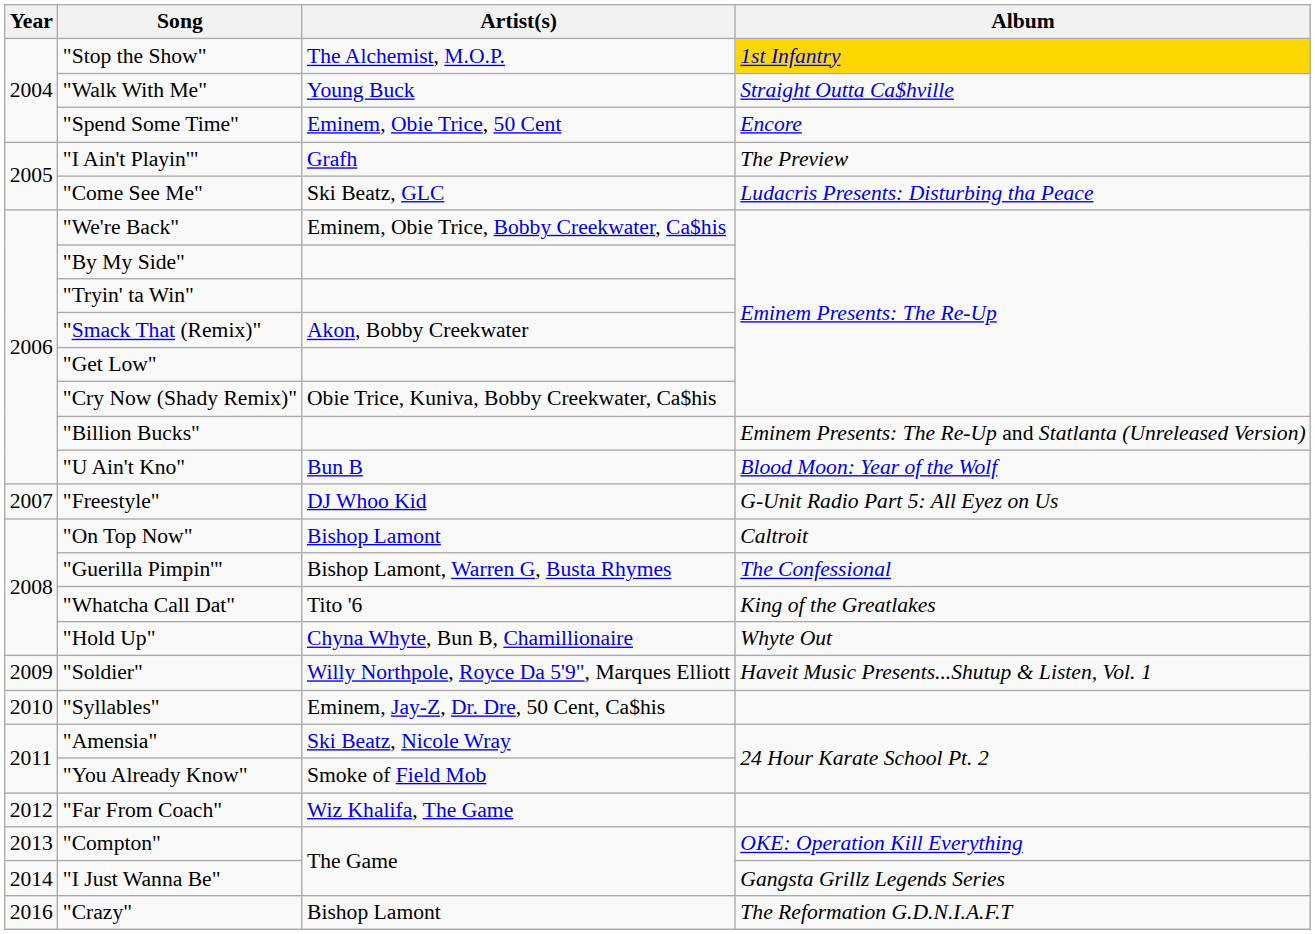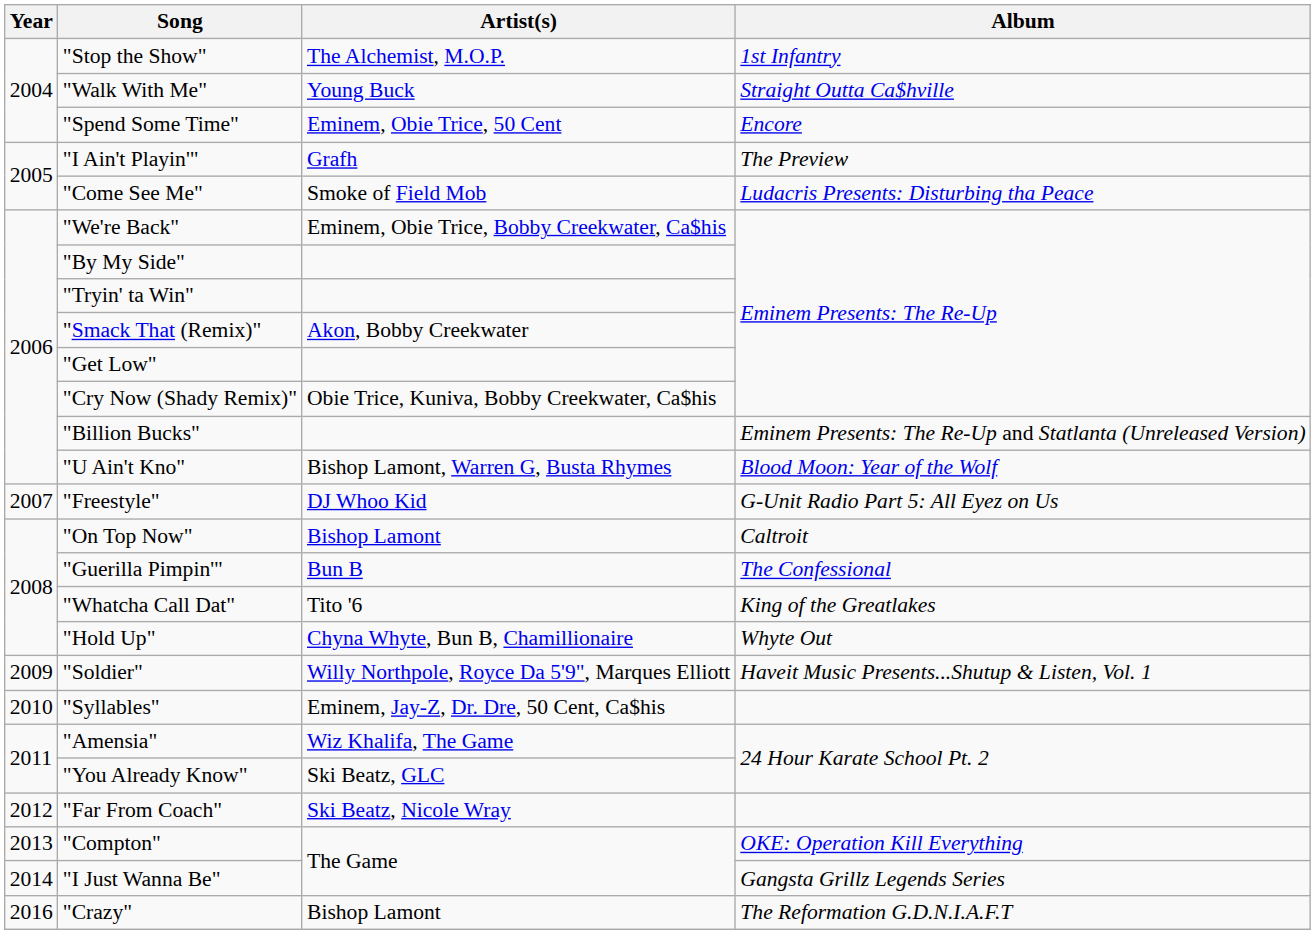"Stop the Show" | Album: gold background -> no background
"Come See Me" | Artist(s): Ski Beatz, GLC -> Smoke of Field Mob
"U Ain't Kno" | Artist(s): Bun B -> Bishop Lamont, Warren G, Busta Rhymes
"Guerilla Pimpin'" | Artist(s): Bishop Lamont, Warren G, Busta Rhymes -> Bun B
"Amensia" | Artist(s): Ski Beatz, Nicole Wray -> Wiz Khalifa, The Game
"You Already Know" | Artist(s): Smoke of Field Mob -> Ski Beatz, GLC
"Far From Coach" | Artist(s): Wiz Khalifa, The Game -> Ski Beatz, Nicole Wray
